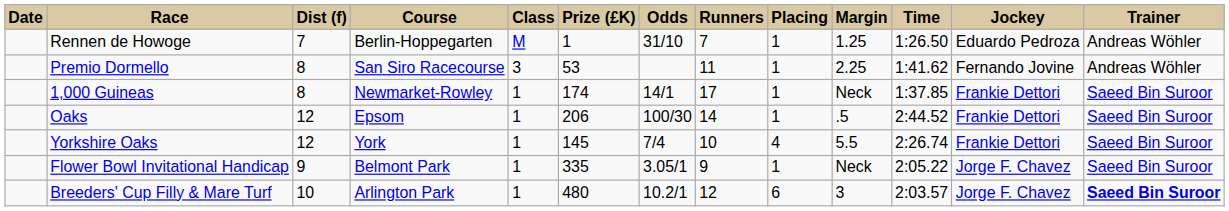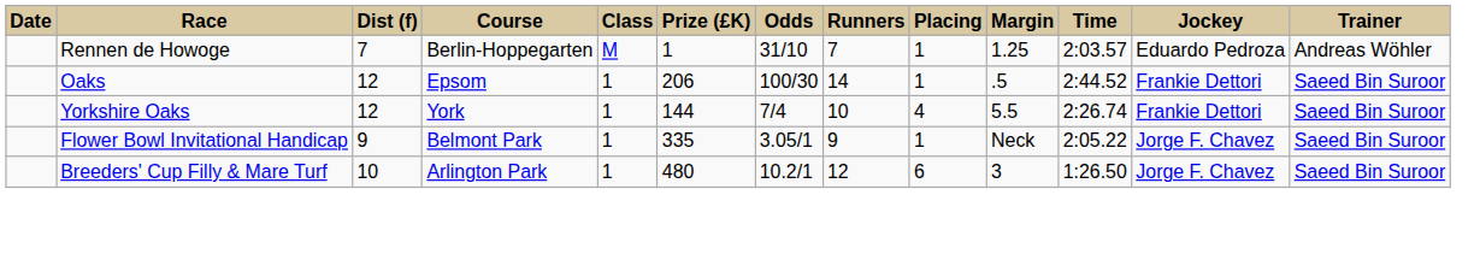Rennen de Howoge | Time: 1:26.50 -> 2:03.57
- row: Premio Dormello | 8 | San Siro Racecourse | 3 | 53 | 11 | 1 | 2.25 | 1:41.62 | Fernando Jovine | Andreas Wöhler
- row: 1,000 Guineas | 8 | Newmarket-Rowley | 1 | 174 | 14/1 | 17 | 1 | Neck | 1:37.85 | Frankie Dettori | Saeed Bin Suroor
Yorkshire Oaks | Prize (£K): 145 -> 144
Breeders' Cup Filly & Mare Turf | Time: 2:03.57 -> 1:26.50
Breeders' Cup Filly & Mare Turf | Trainer: bold -> normal
